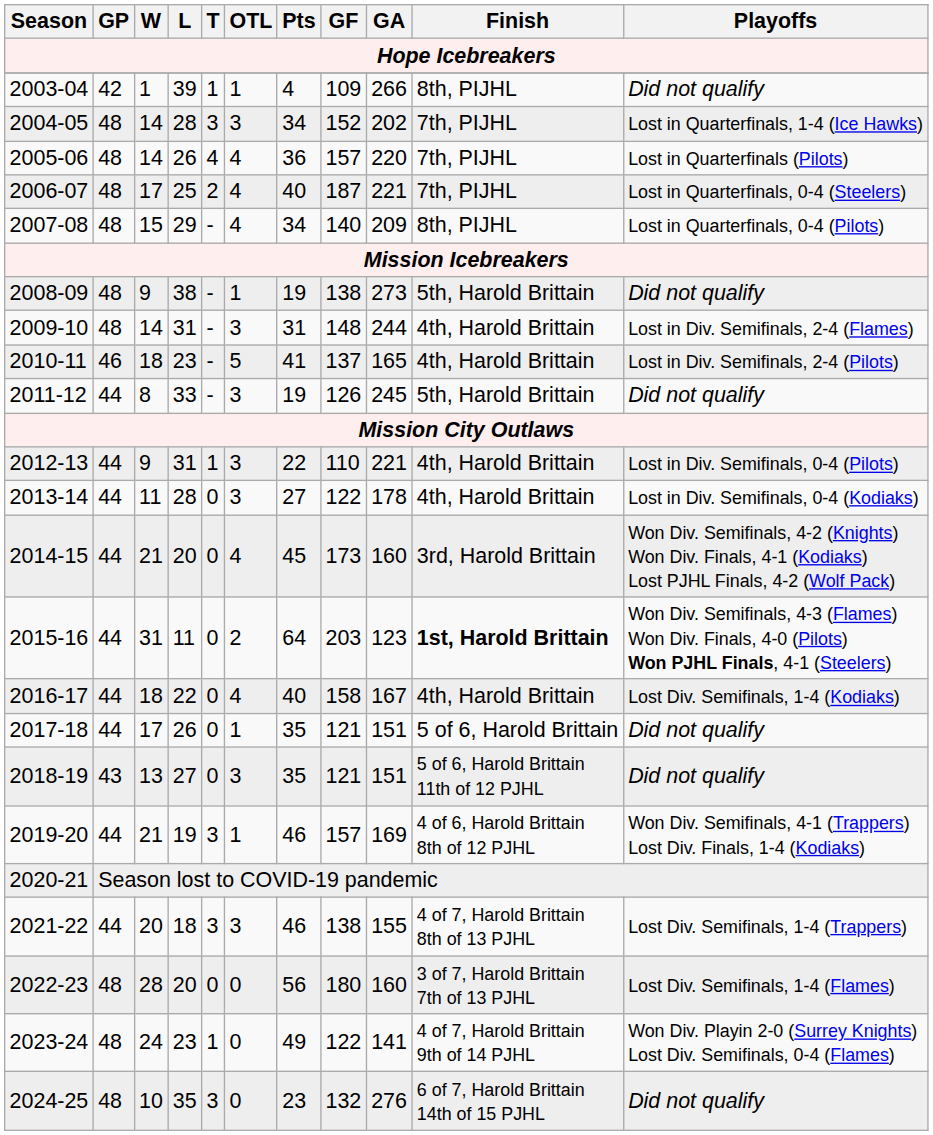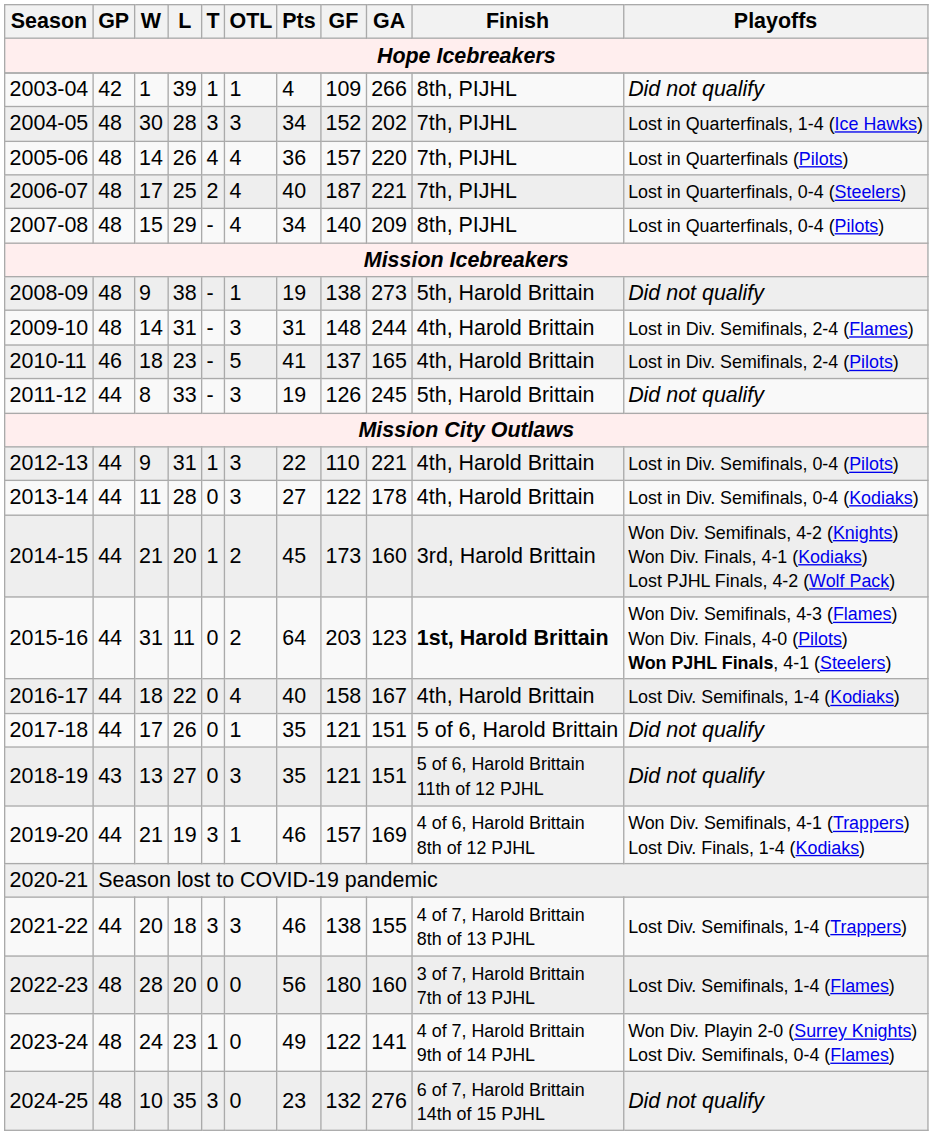2004-05 | W: 14 -> 30
2014-15 | T: 0 -> 1
2014-15 | OTL: 4 -> 2
